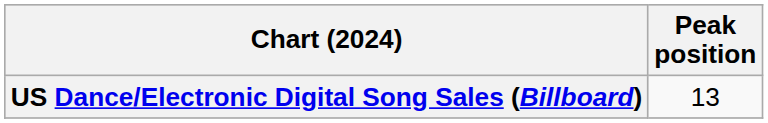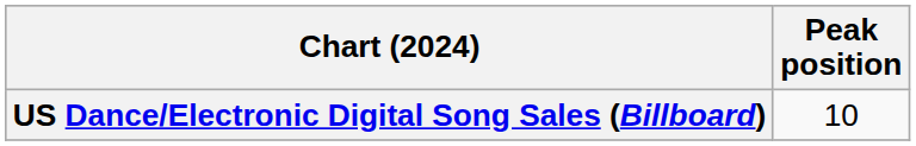US Dance/Electronic Digital Song Sales (Billboard) | Peak position: 13 -> 10
